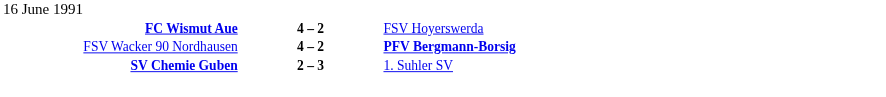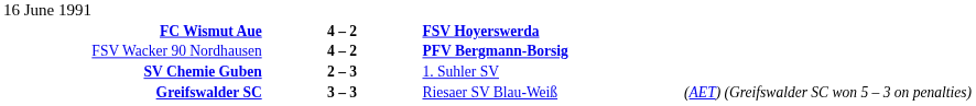FC Wismut Aue | column 3: normal -> bold
+ row: Greifswalder SC | 3 – 3 | Riesaer SV Blau-Weiß | (AET) (Greifswalder SC won 5 – 3 on penalties)
